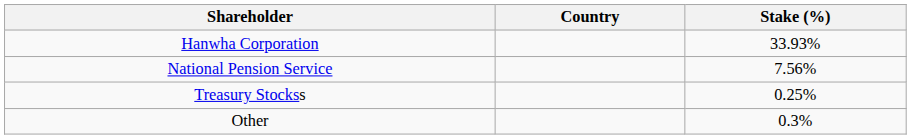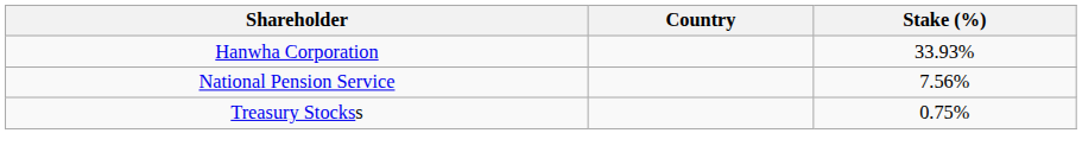Treasury Stockss | Stake (%): 0.25% -> 0.75%
- row: Other | 0.3%
